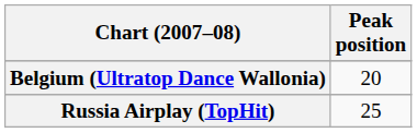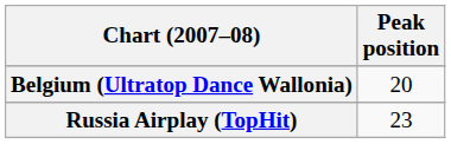Russia Airplay (TopHit) | Peak position: 25 -> 23
